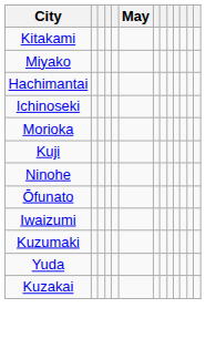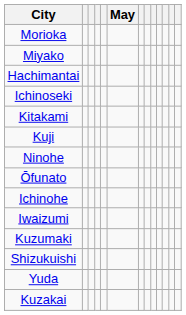rows swapped: Morioka <-> Kitakami
+ row: Ichinohe
+ row: Shizukuishi
